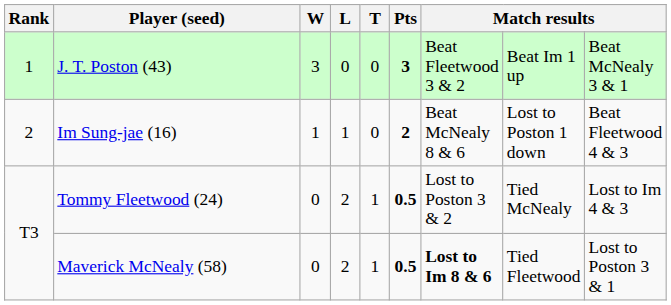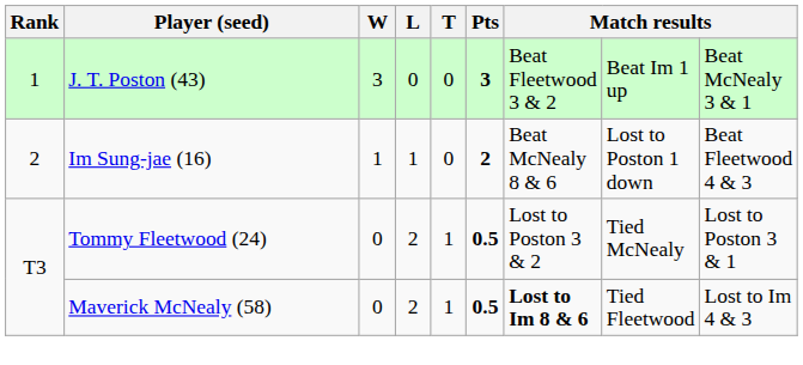Tommy Fleetwood (24) | column 9: Lost to Im 4 & 3 -> Lost to Poston 3 & 1
Maverick McNealy (58) | column 9: Lost to Poston 3 & 1 -> Lost to Im 4 & 3
